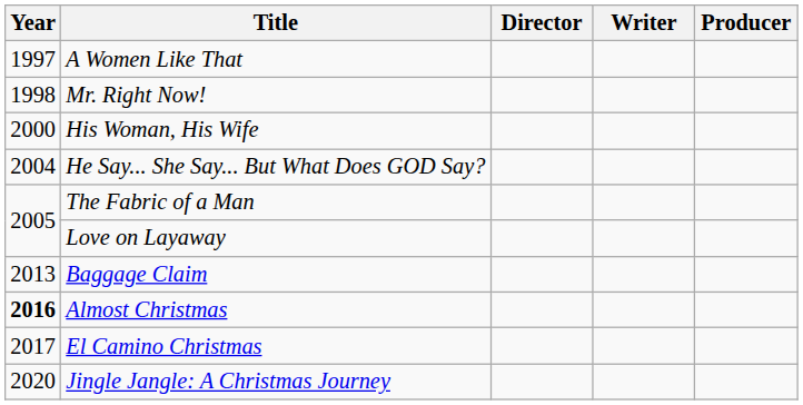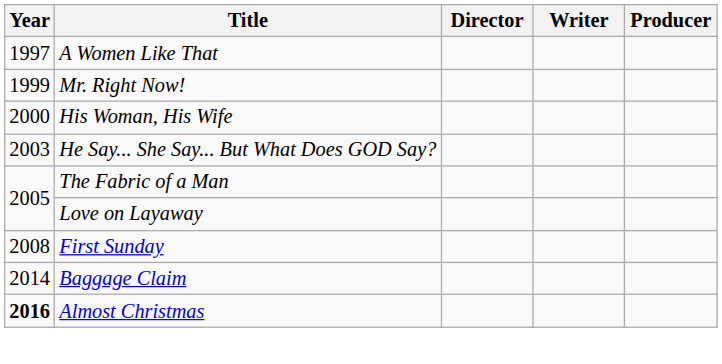Mr. Right Now! | Year: 1998 -> 1999
He Say... She Say... But What Does GOD Say? | Year: 2004 -> 2003
+ row: 2008 | First Sunday
Baggage Claim | Year: 2013 -> 2014
- row: 2017 | El Camino Christmas
- row: 2020 | Jingle Jangle: A Christmas Journey
